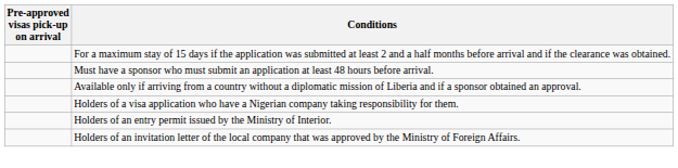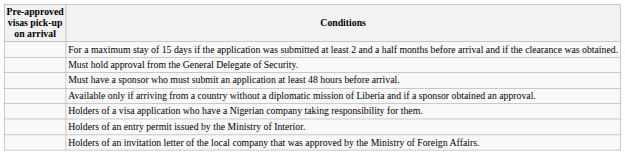+ row: Must hold approval from the General Delegate of Security.
